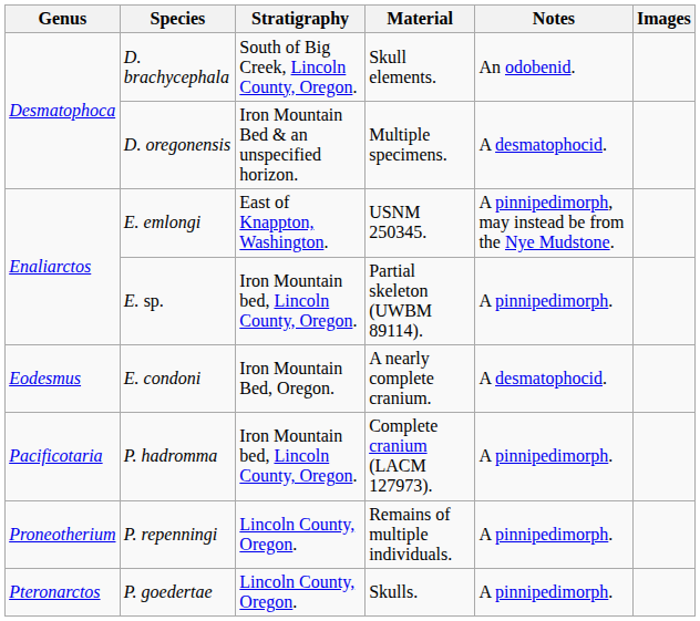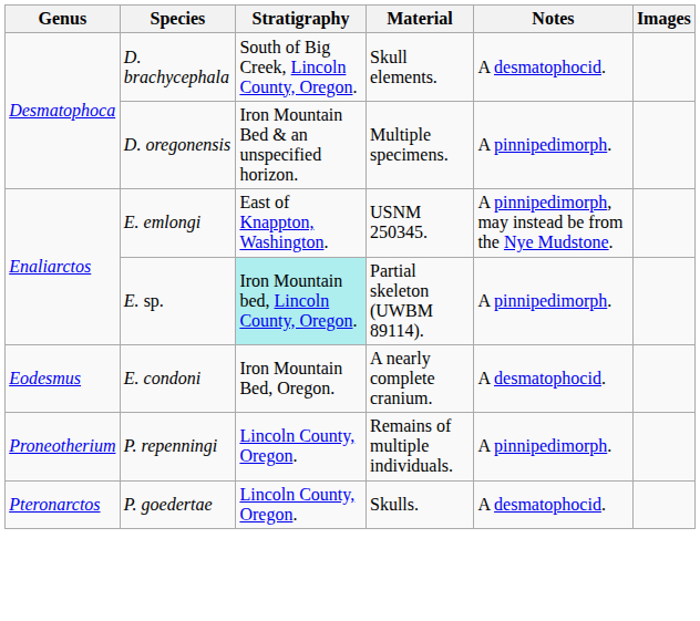D. brachycephala | Notes: An odobenid. -> A desmatophocid.
D. oregonensis | Notes: A desmatophocid. -> A pinnipedimorph.
E. sp. | Stratigraphy: no background -> paleturquoise background
- row: Pacificotaria | P. hadromma | Iron Mountain bed, Lincoln County, Oregon. | Complete cranium (LACM 127973). | A pinnipedimorph.
P. goedertae | Notes: A pinnipedimorph. -> A desmatophocid.
